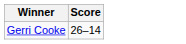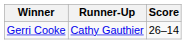+ column: Runner-Up | Cathy Gauthier
